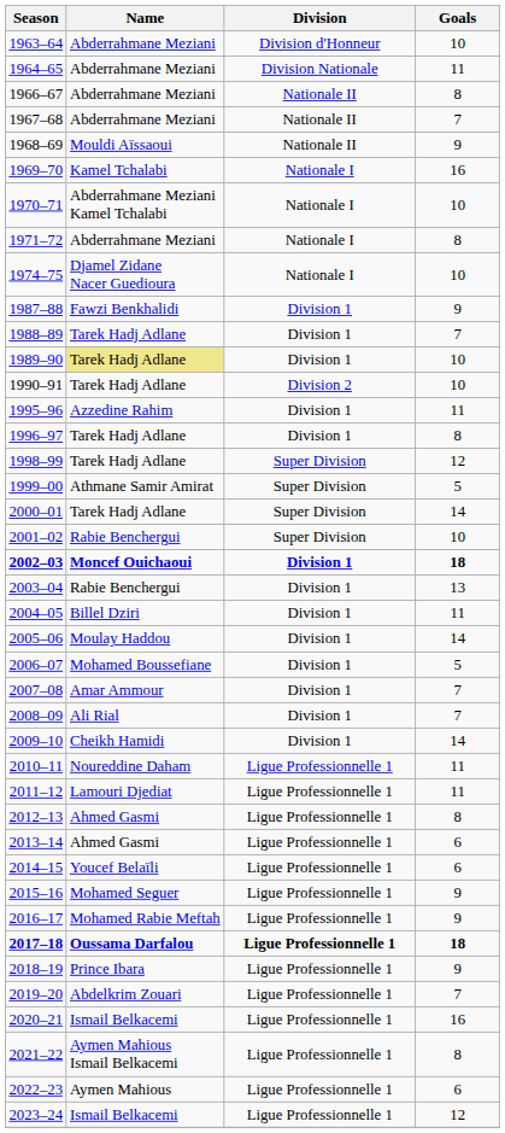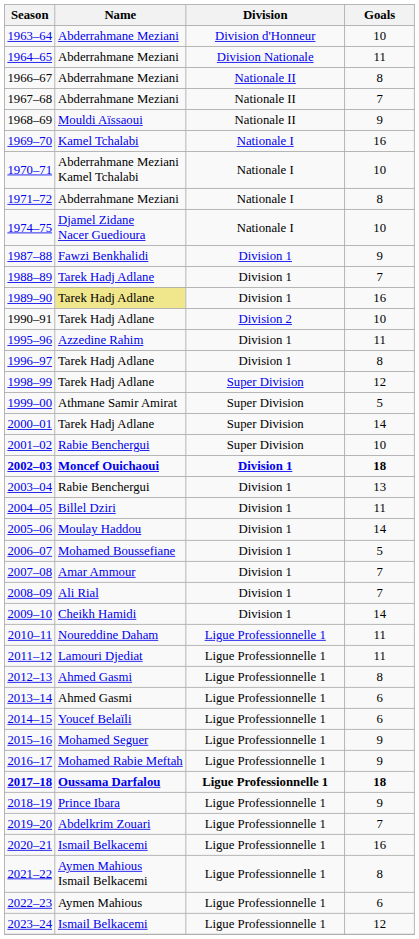1989–90 | Goals: 10 -> 16
